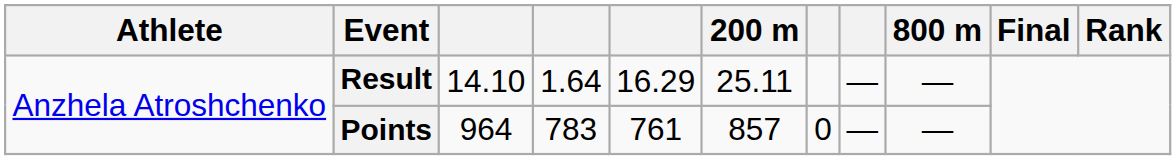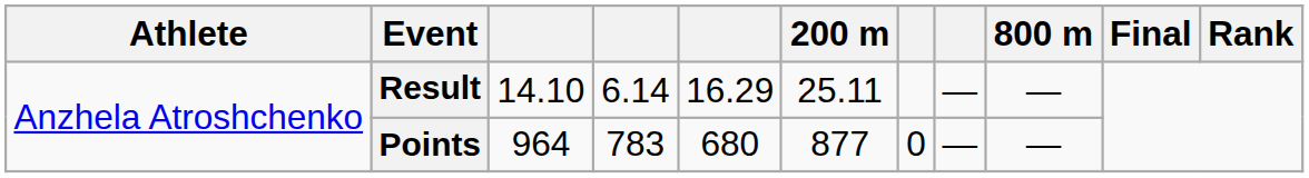Result | column 4: 1.64 -> 6.14
Points | column 5: 761 -> 680
Points | 200 m: 857 -> 877
